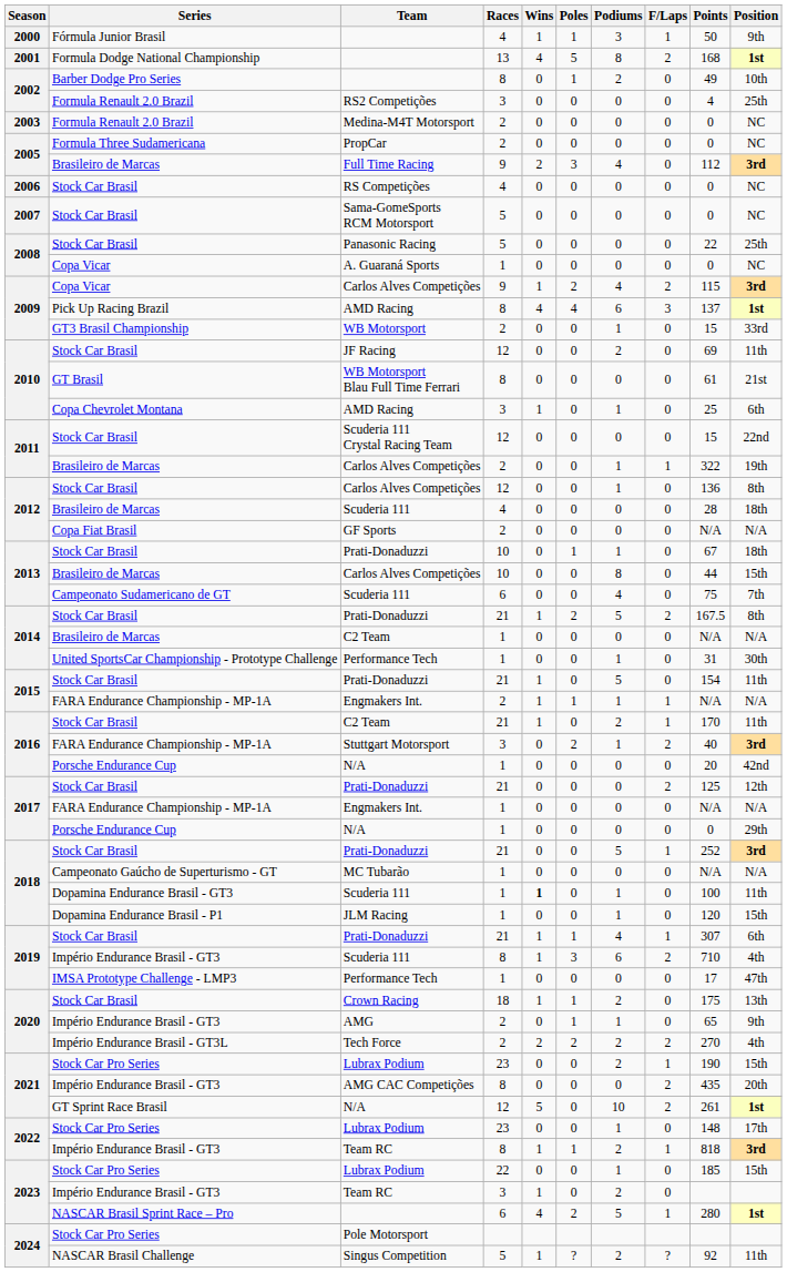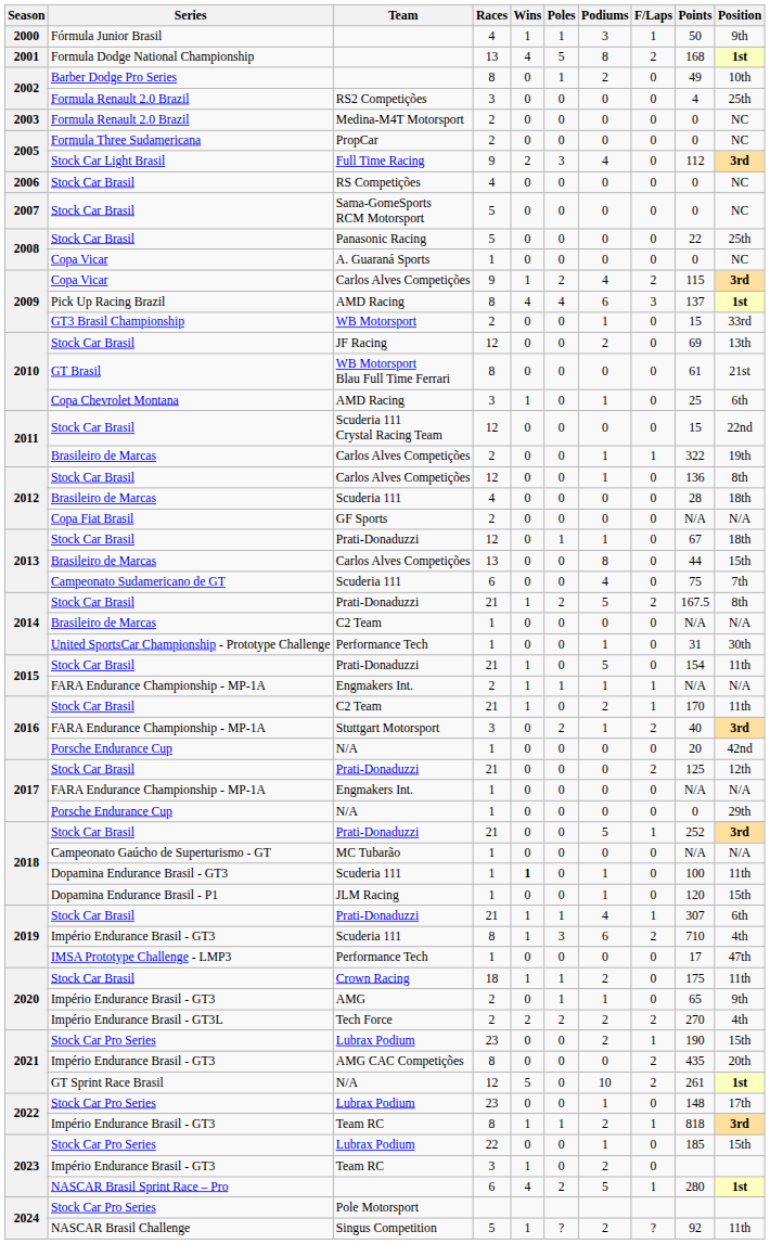Full Time Racing | Series: Brasileiro de Marcas -> Stock Car Light Brasil
JF Racing | Position: 11th -> 13th
2013 / Prati-Donaduzzi | Races: 10 -> 12
2013 / Carlos Alves Competições | Races: 10 -> 13
Crown Racing | Position: 13th -> 11th
